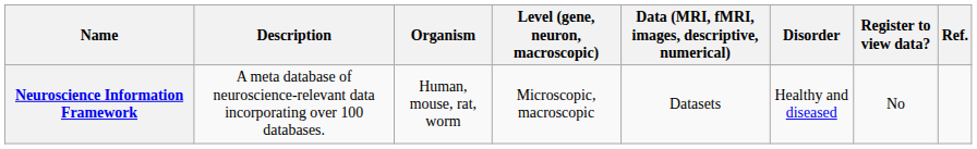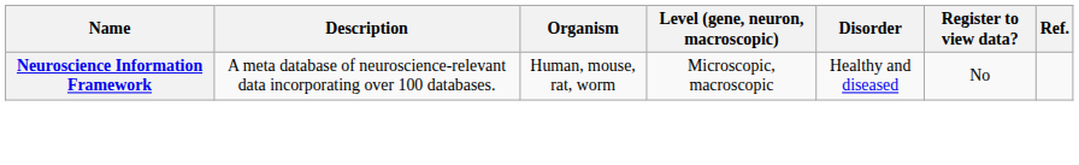- column: Data (MRI, fMRI, images, descriptive, numerical) | Datasets
